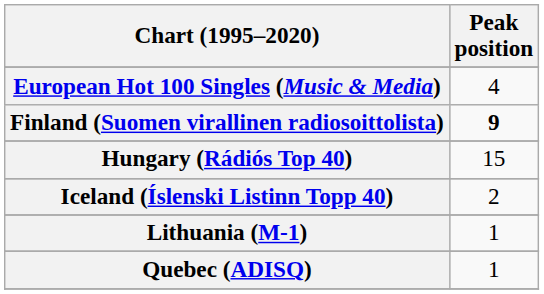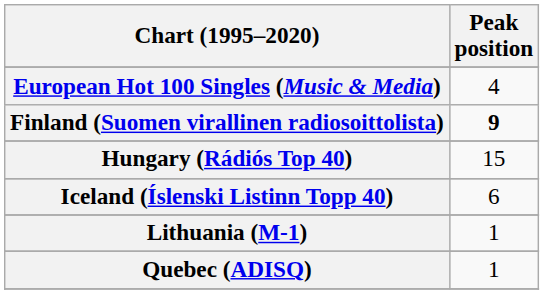Iceland (Íslenski Listinn Topp 40) | Peak position: 2 -> 6
